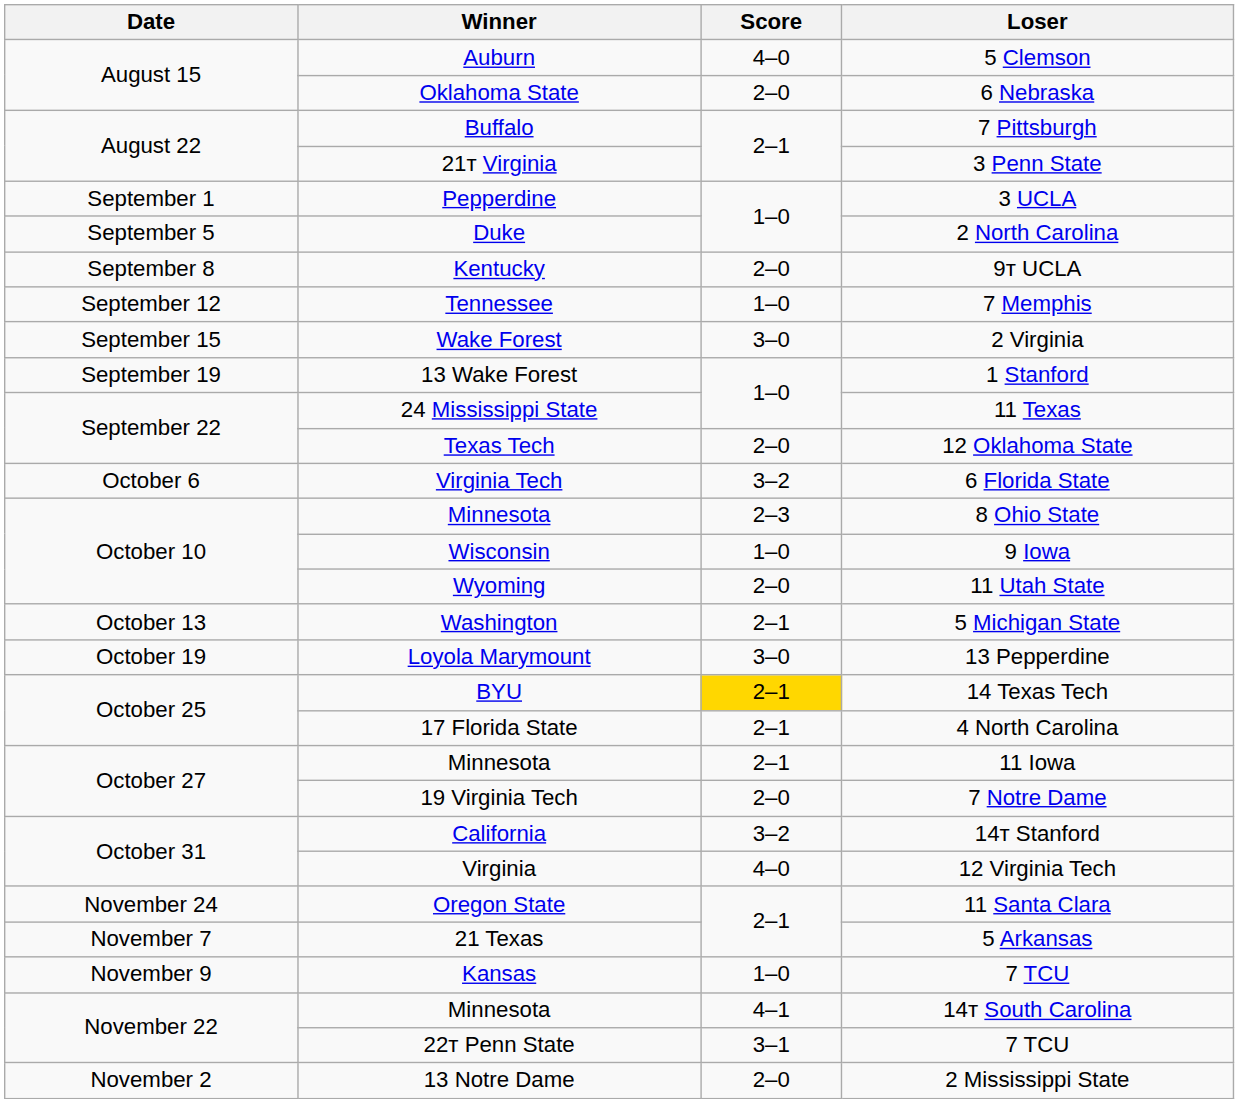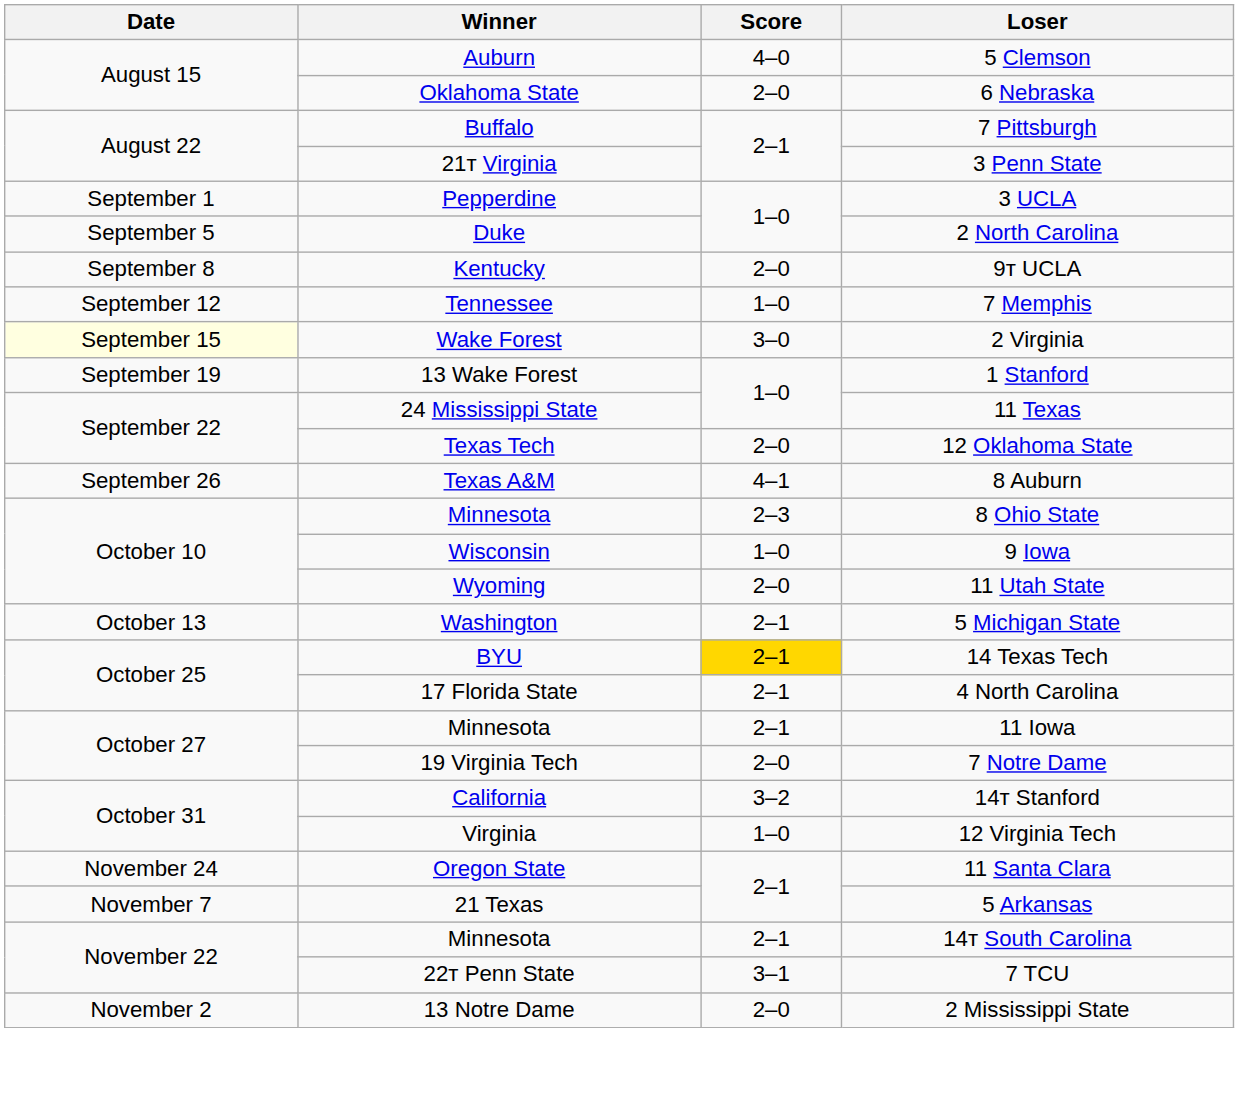2 Virginia | Date: no background -> lightyellow background
+ row: September 26 | Texas A&M | 4–1 | 8 Auburn
- row: October 6 | Virginia Tech | 3–2 | 6 Florida State
- row: October 19 | Loyola Marymount | 3–0 | 13 Pepperdine
12 Virginia Tech | Score: 4–0 -> 1–0
- row: November 9 | Kansas | 1–0 | 7 TCU
14т South Carolina | Score: 4–1 -> 2–1
